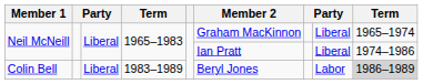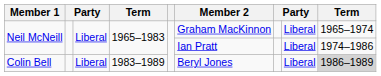Colin Bell | column 8: Labor -> Liberal
